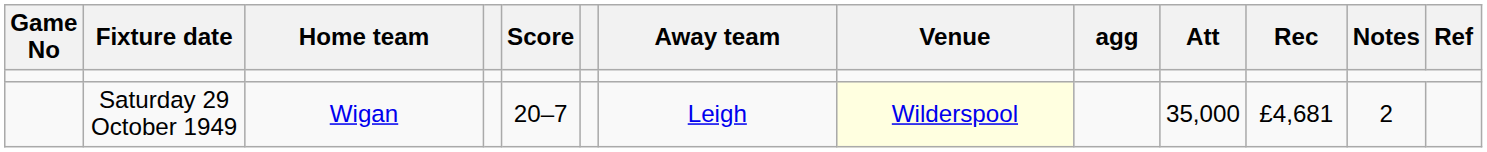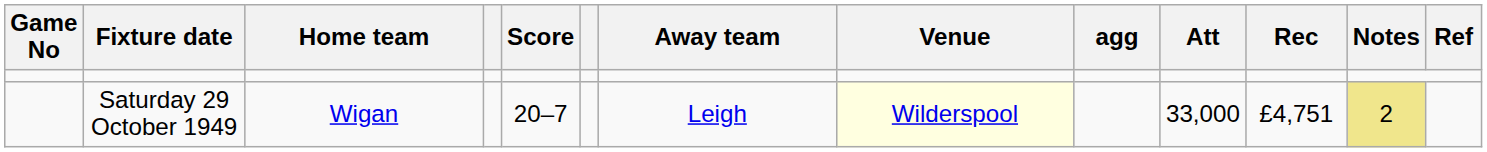Saturday 29 October 1949 | Att: 35,000 -> 33,000
Saturday 29 October 1949 | Rec: £4,681 -> £4,751
Saturday 29 October 1949 | Notes: no background -> khaki background
